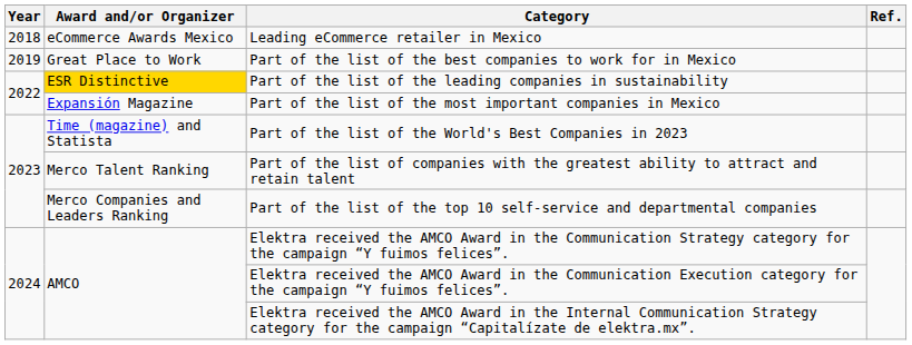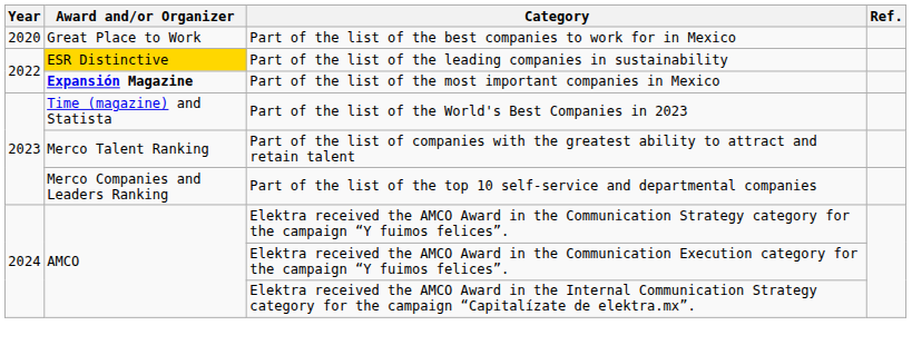- row: 2018 | eCommerce Awards Mexico | Leading eCommerce retailer in Mexico
Part of the list of the best companies to work for in Mexico | Year: 2019 -> 2020
Part of the list of the most important companies in Mexico | Award and/or Organizer: normal -> bold
